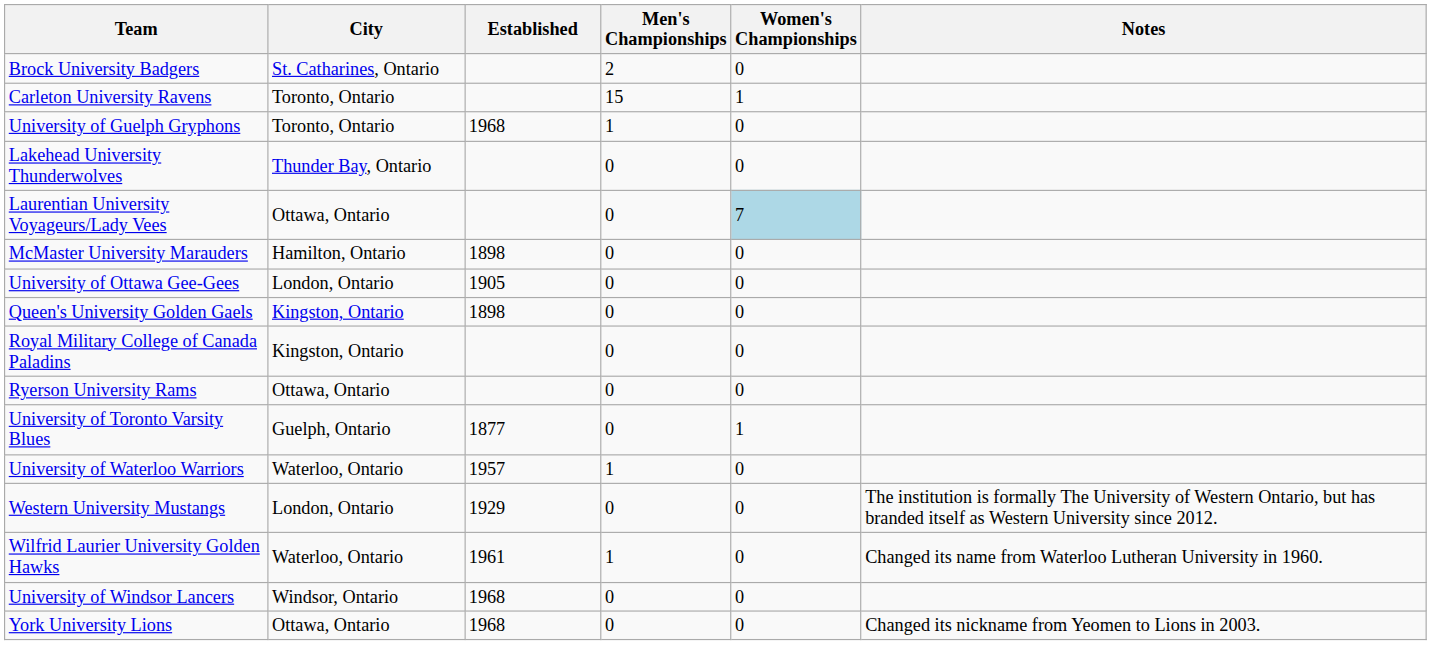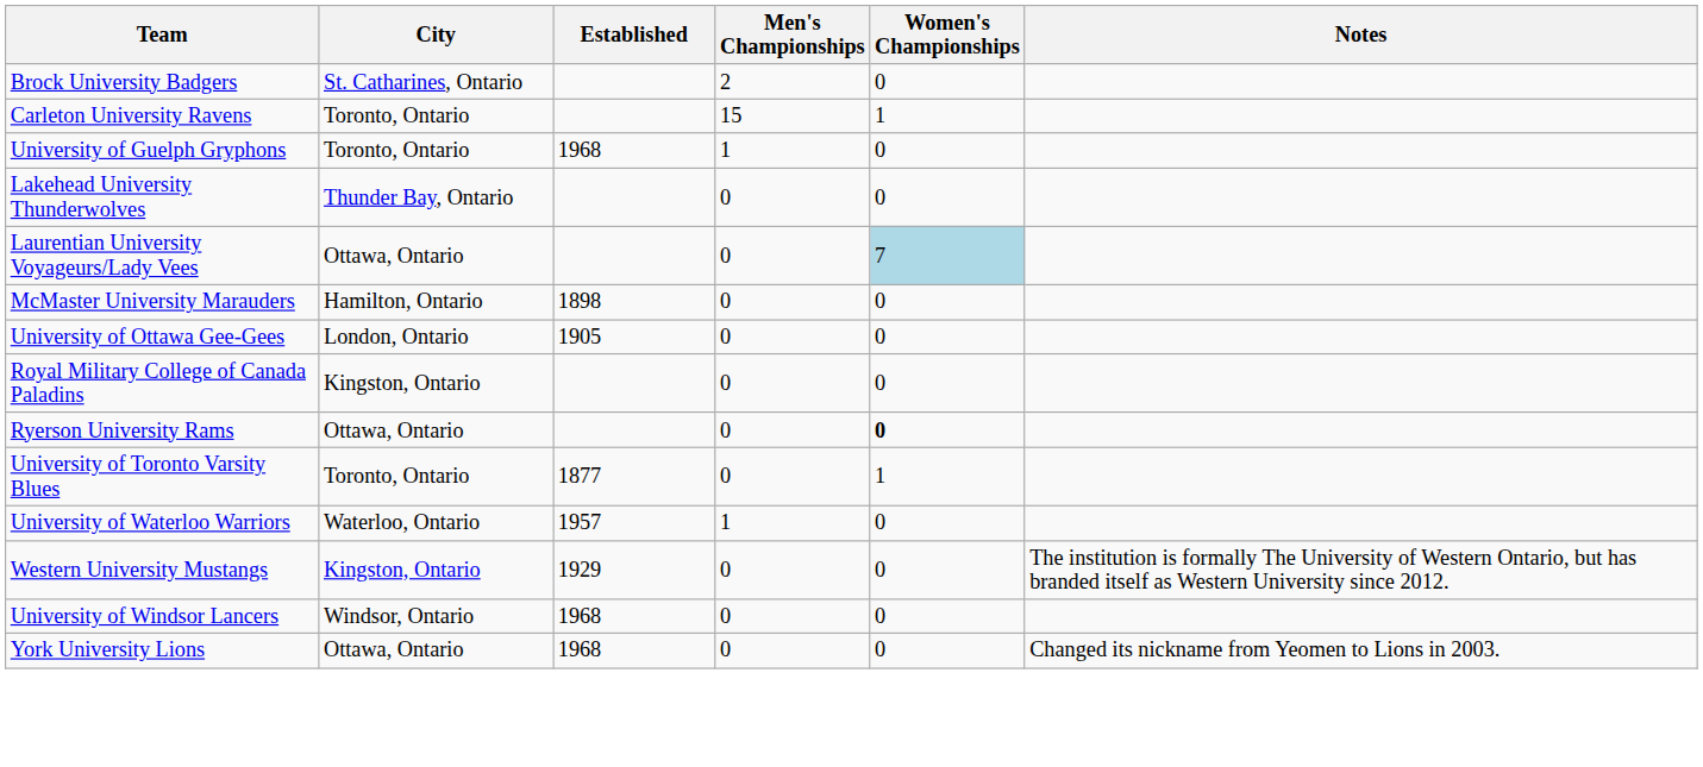- row: Queen's University Golden Gaels | Kingston, Ontario | 1898 | 0 | 0
Ryerson University Rams | Women's Championships: normal -> bold
University of Toronto Varsity Blues | City: Guelph, Ontario -> Toronto, Ontario
Western University Mustangs | City: London, Ontario -> Kingston, Ontario
- row: Wilfrid Laurier University Golden Hawks | Waterloo, Ontario | 1961 | 1 | 0 | Changed its name from Waterloo Lutheran University in 1960.
